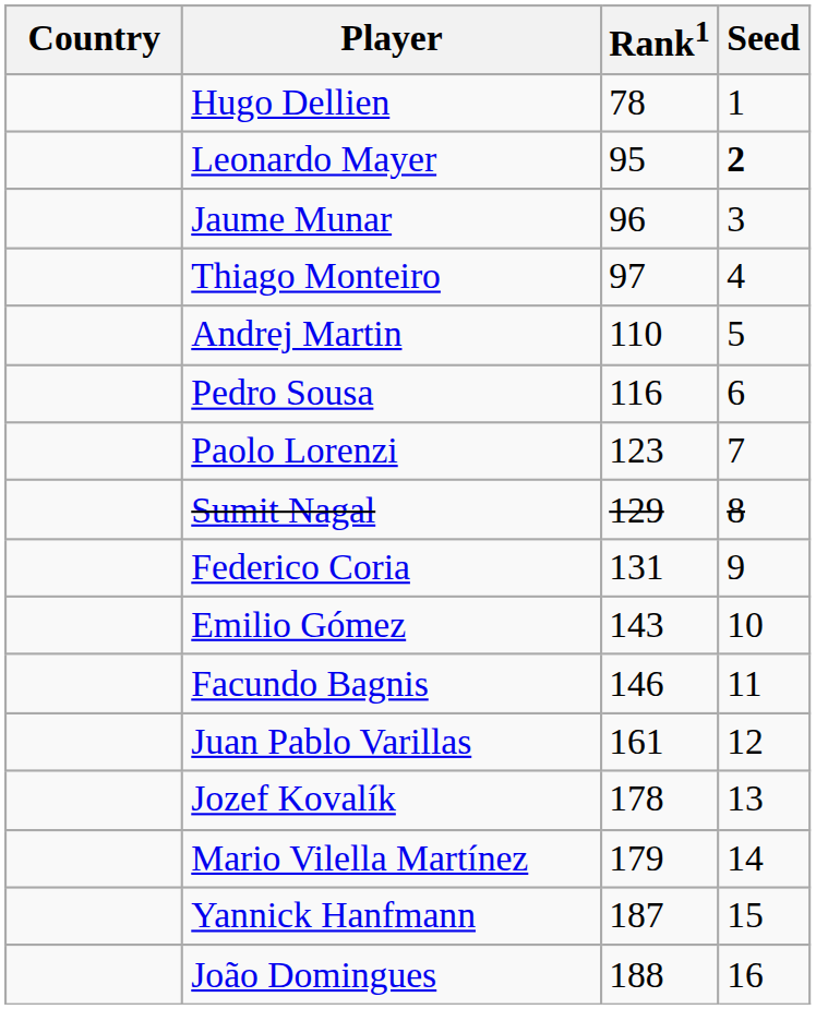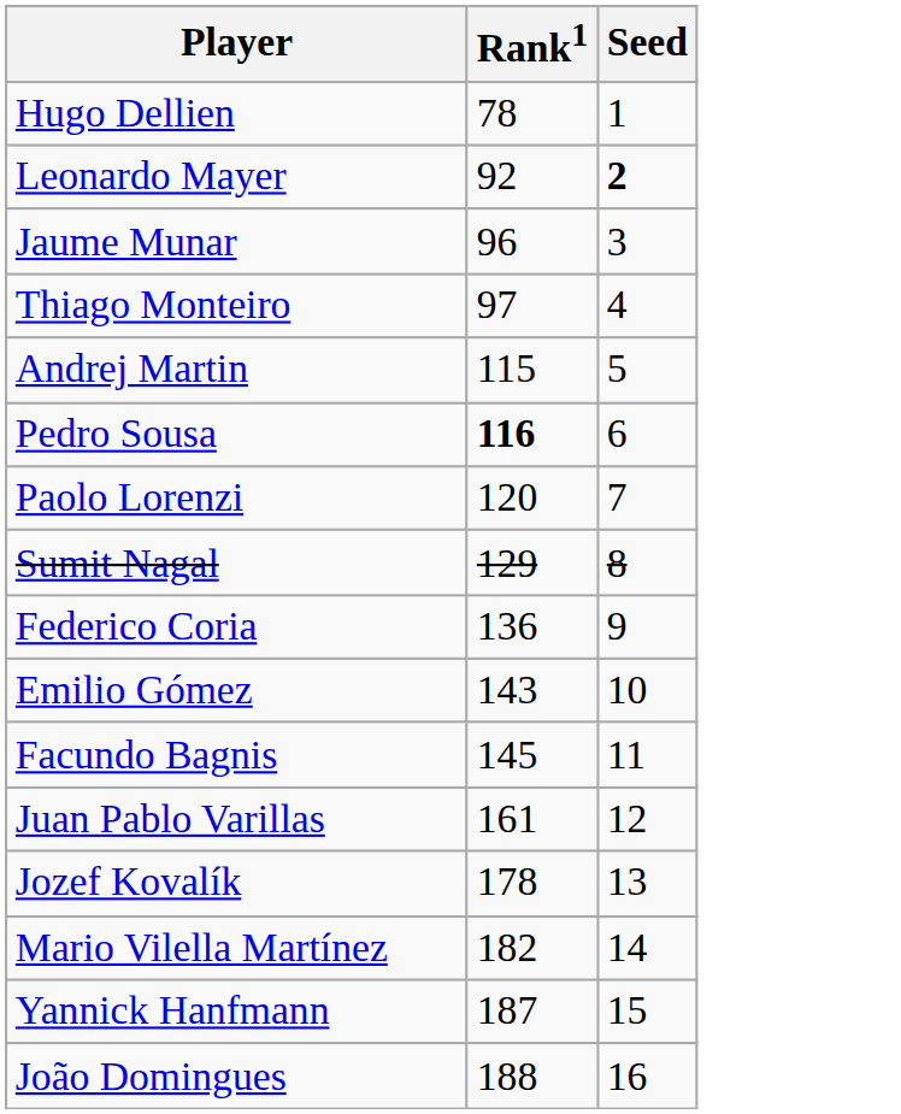- column: Country
Leonardo Mayer | Rank1: 95 -> 92
Andrej Martin | Rank1: 110 -> 115
Pedro Sousa | Rank1: normal -> bold
Paolo Lorenzi | Rank1: 123 -> 120
Federico Coria | Rank1: 131 -> 136
Facundo Bagnis | Rank1: 146 -> 145
Mario Vilella Martínez | Rank1: 179 -> 182
